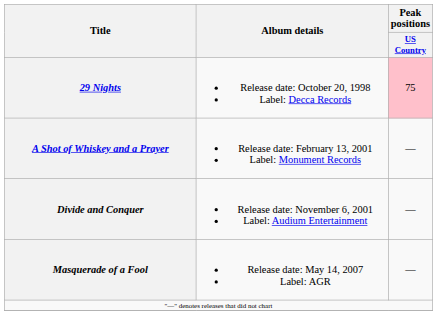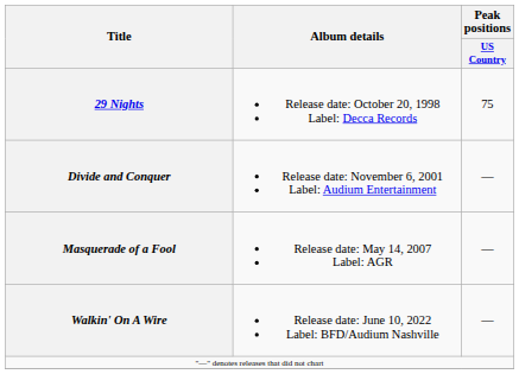29 Nights | Peak positions / US Country: pink background -> no background
- row: A Shot of Whiskey and a Prayer | Release date: February 13, 2001 Label: Monument Records | —
+ row: Walkin' On A Wire | Release date: June 10, 2022 Label: BFD/Audium Nashville | —
